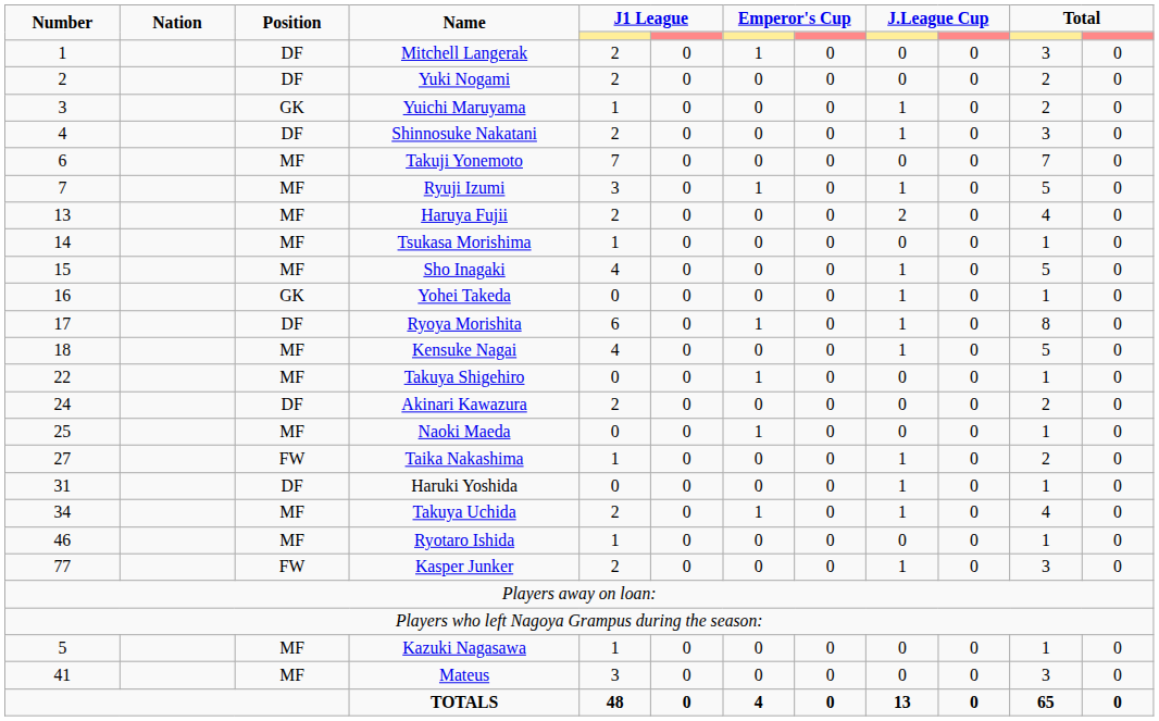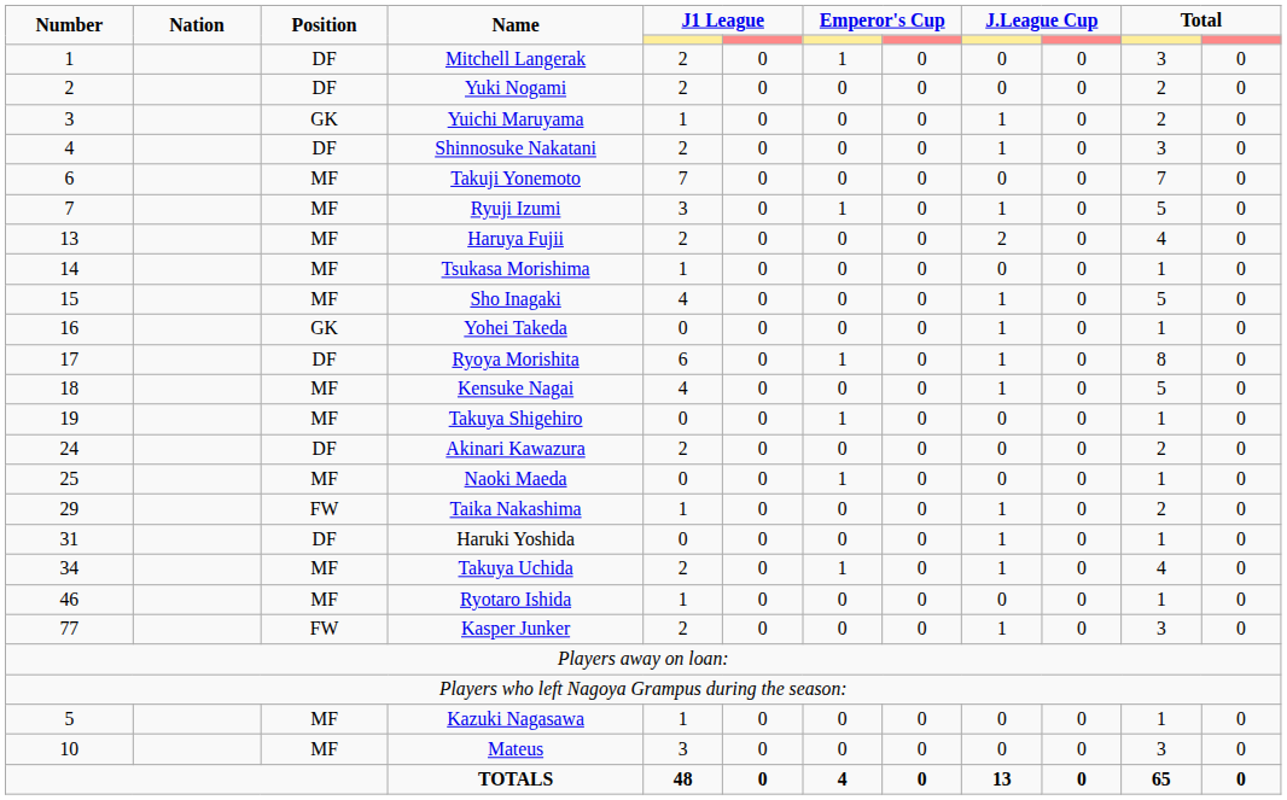Takuya Shigehiro | Number: 22 -> 19
Taika Nakashima | Number: 27 -> 29
Mateus | Number: 41 -> 10
